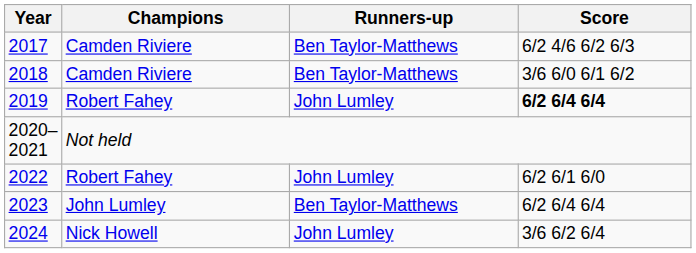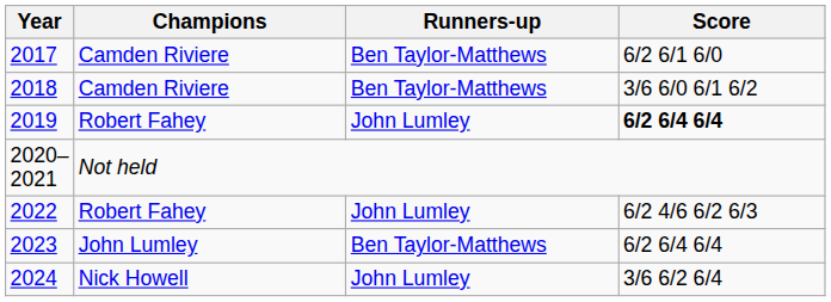2017 | Score: 6/2 4/6 6/2 6/3 -> 6/2 6/1 6/0
2022 | Score: 6/2 6/1 6/0 -> 6/2 4/6 6/2 6/3
